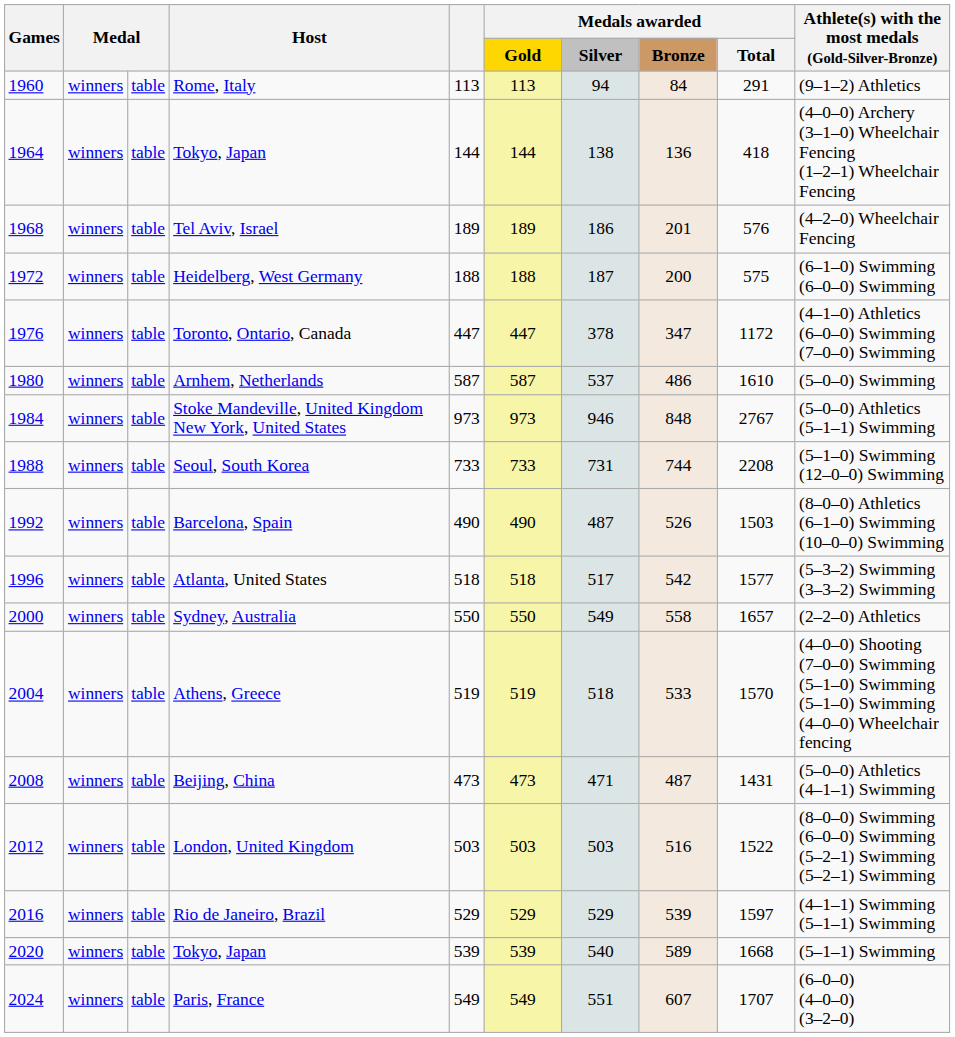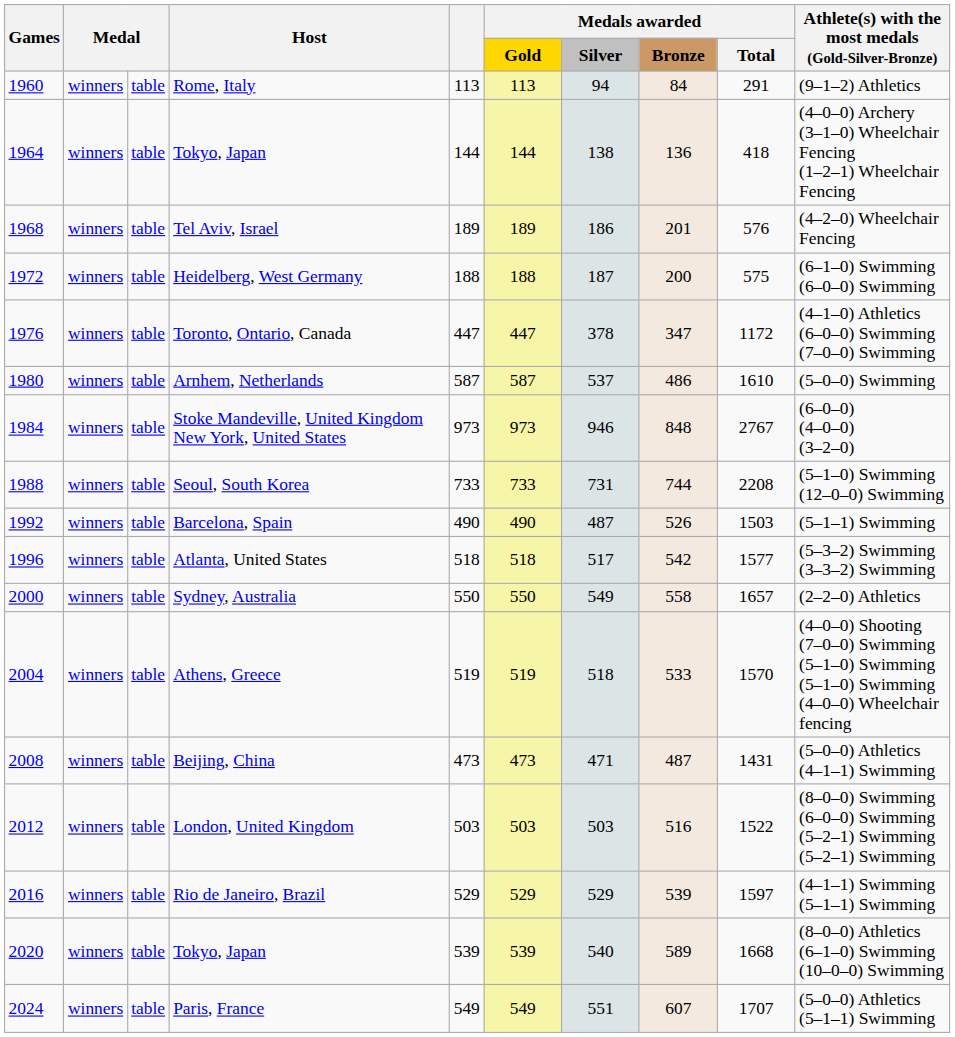Stoke Mandeville, United Kingdom New York, United States | Athlete(s) with the most medals (Gold-Silver-Bronze): (5–0–0) Athletics (5–1–1) Swimming -> (6–0–0) (4–0–0) (3–2–0)
Barcelona, Spain | Athlete(s) with the most medals (Gold-Silver-Bronze): (8–0–0) Athletics (6–1–0) Swimming (10–0–0) Swimming -> (5–1–1) Swimming
2020 / Tokyo, Japan | Athlete(s) with the most medals (Gold-Silver-Bronze): (5–1–1) Swimming -> (8–0–0) Athletics (6–1–0) Swimming (10–0–0) Swimming
Paris, France | Athlete(s) with the most medals (Gold-Silver-Bronze): (6–0–0) (4–0–0) (3–2–0) -> (5–0–0) Athletics (5–1–1) Swimming
